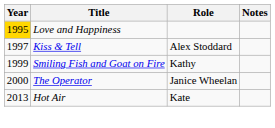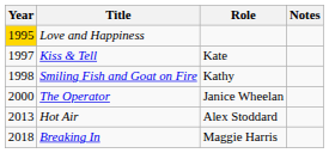Kiss & Tell | Role: Alex Stoddard -> Kate
Smiling Fish and Goat on Fire | Year: 1999 -> 1998
Hot Air | Role: Kate -> Alex Stoddard
+ row: 2018 | Breaking In | Maggie Harris
